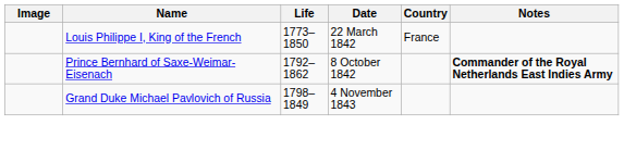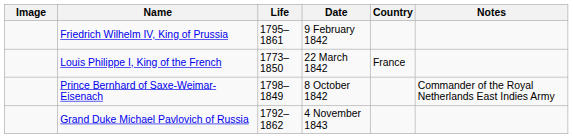+ row: Friedrich Wilhelm IV, King of Prussia | 1795–1861 | 9 February 1842
Prince Bernhard of Saxe-Weimar-Eisenach | Life: 1792–1862 -> 1798–1849
Prince Bernhard of Saxe-Weimar-Eisenach | Notes: bold -> normal
Grand Duke Michael Pavlovich of Russia | Life: 1798–1849 -> 1792–1862
